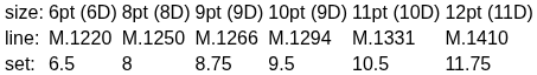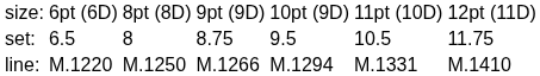rows swapped: set: <-> line:
